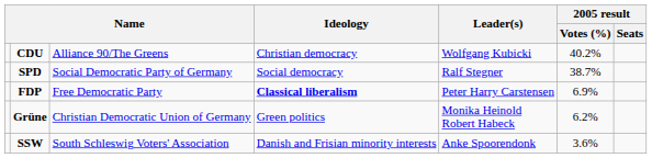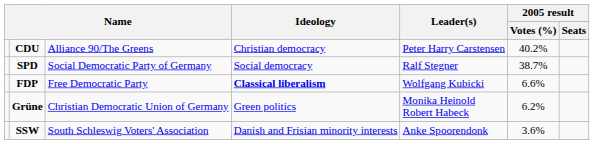CDU | Leader(s): Wolfgang Kubicki -> Peter Harry Carstensen
FDP | Leader(s): Peter Harry Carstensen -> Wolfgang Kubicki
FDP | 2005 result / Votes (%): 6.9% -> 6.6%
